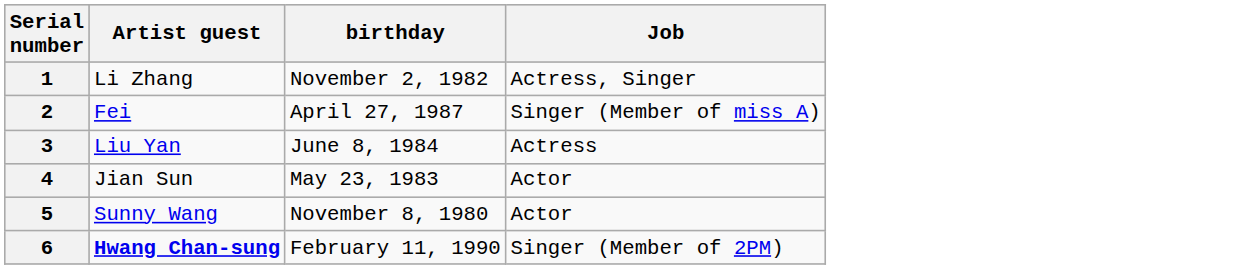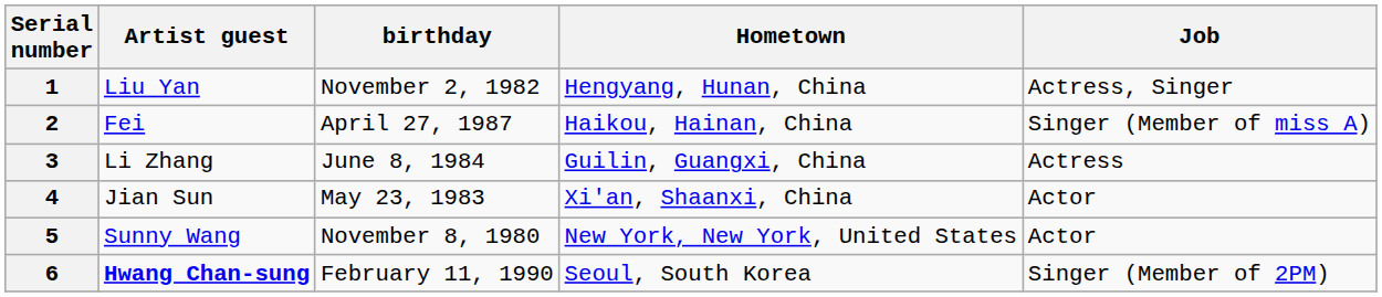+ column: Hometown | Hengyang, Hunan, China | Haikou, Hainan, China | Guilin, Guangxi, China | Xi'an, Shaanxi, China | New York, New York, United States | Seoul, South Korea
1 | Artist guest: Li Zhang -> Liu Yan
3 | Artist guest: Liu Yan -> Li Zhang
